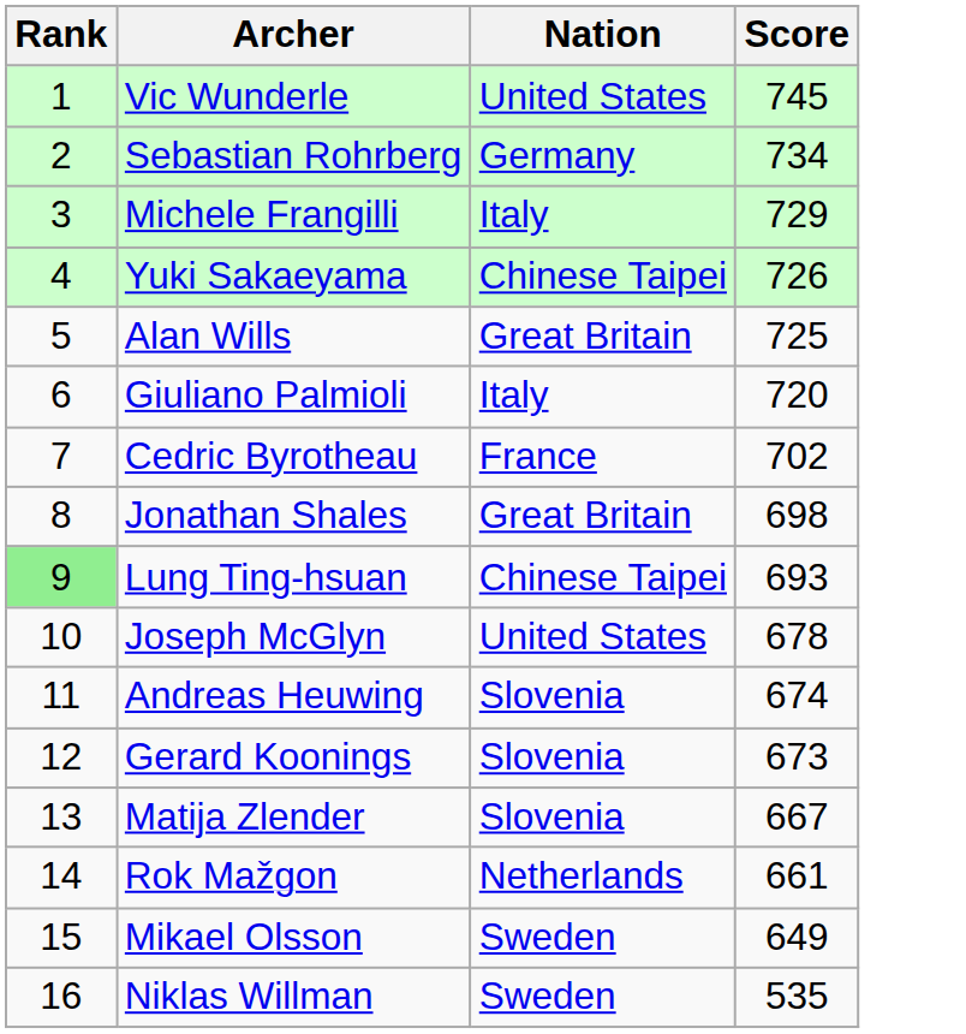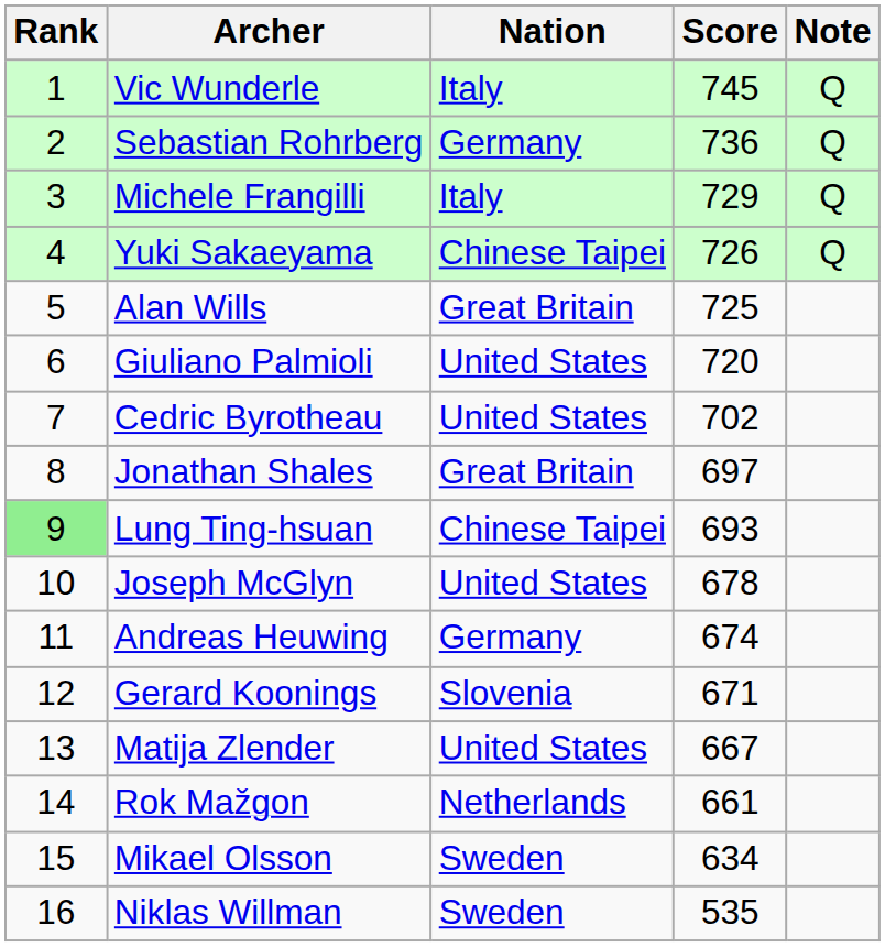+ column: Note | Q | Q | Q | Q
Vic Wunderle | Nation: United States -> Italy
Sebastian Rohrberg | Score: 734 -> 736
Giuliano Palmioli | Nation: Italy -> United States
Cedric Byrotheau | Nation: France -> United States
Jonathan Shales | Score: 698 -> 697
Andreas Heuwing | Nation: Slovenia -> Germany
Gerard Koonings | Score: 673 -> 671
Matija Zlender | Nation: Slovenia -> United States
Mikael Olsson | Score: 649 -> 634
